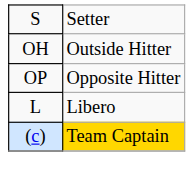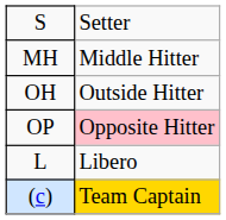+ row: MH | Middle Hitter
OP | column 2: no background -> pink background
